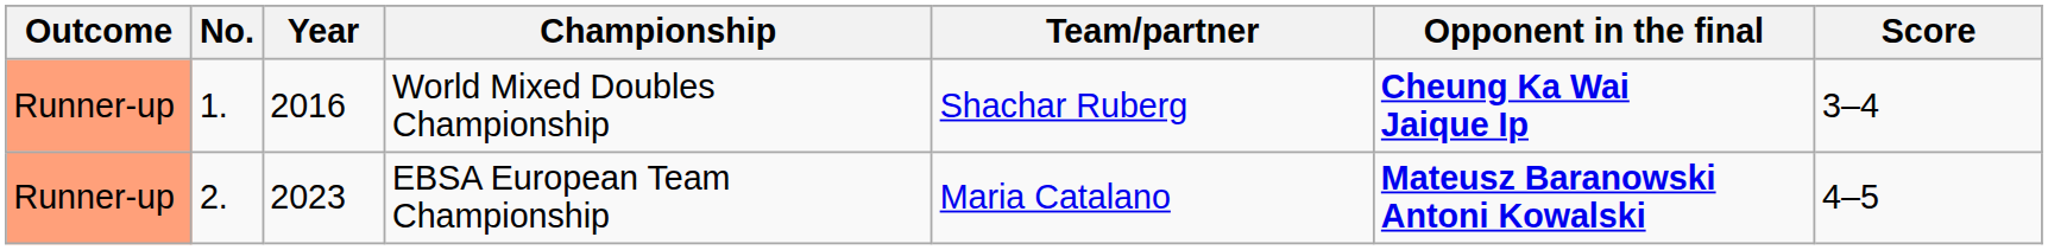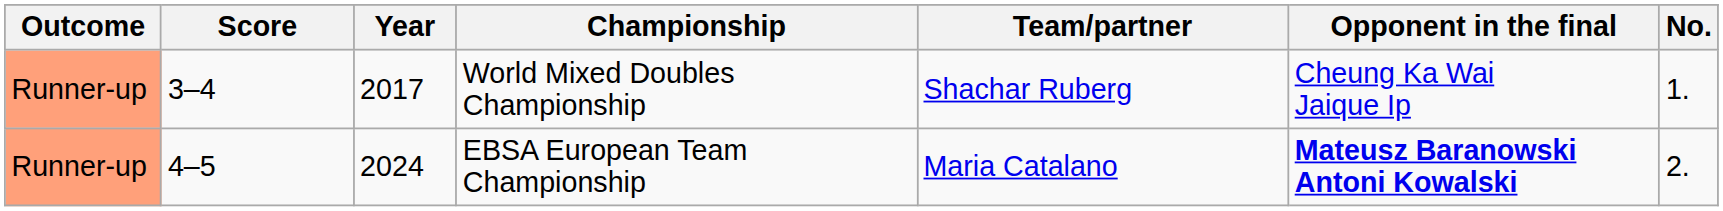columns swapped: No. <-> Score
World Mixed Doubles Championship | Year: 2016 -> 2017
World Mixed Doubles Championship | Opponent in the final: bold -> normal
EBSA European Team Championship | Year: 2023 -> 2024
